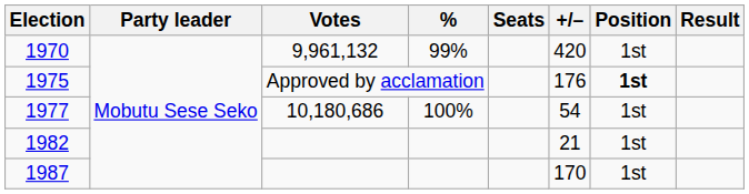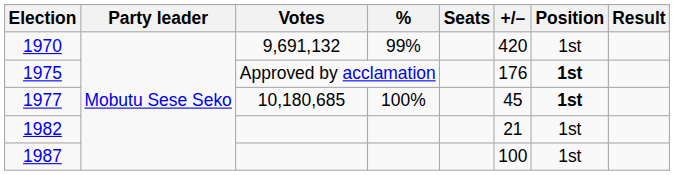1970 | Votes: 9,961,132 -> 9,691,132
1977 | Votes: 10,180,686 -> 10,180,685
1977 | +/–: 54 -> 45
1977 | Position: normal -> bold
1987 | +/–: 170 -> 100
